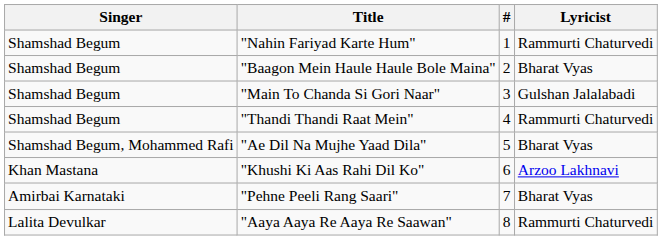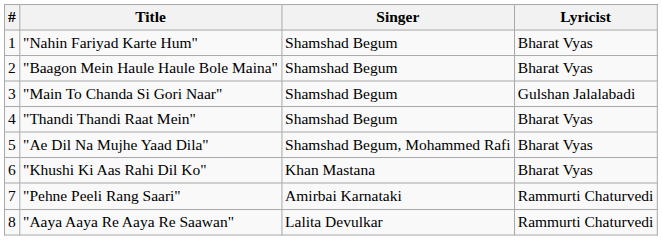columns swapped: # <-> Singer
"Nahin Fariyad Karte Hum" | Lyricist: Rammurti Chaturvedi -> Bharat Vyas
"Thandi Thandi Raat Mein" | Lyricist: Rammurti Chaturvedi -> Bharat Vyas
"Khushi Ki Aas Rahi Dil Ko" | Lyricist: Arzoo Lakhnavi -> Bharat Vyas
"Pehne Peeli Rang Saari" | Lyricist: Bharat Vyas -> Rammurti Chaturvedi
